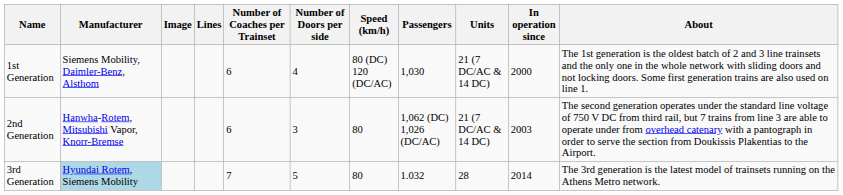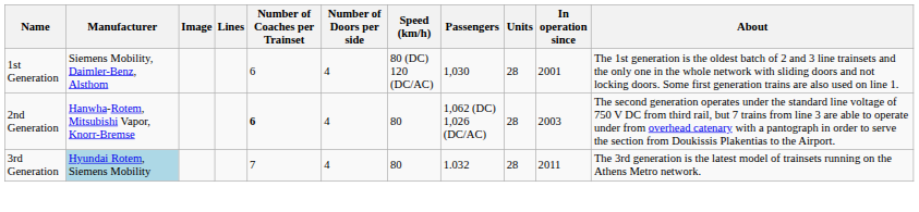1st Generation | Units: 21 (7 DC/AC & 14 DC) -> 28
1st Generation | In operation since: 2000 -> 2001
2nd Generation | Number of Coaches per Trainset: normal -> bold
2nd Generation | Number of Doors per side: 3 -> 4
2nd Generation | Units: 21 (7 DC/AC & 14 DC) -> 28
3rd Generation | Number of Doors per side: 5 -> 4
3rd Generation | In operation since: 2014 -> 2011
